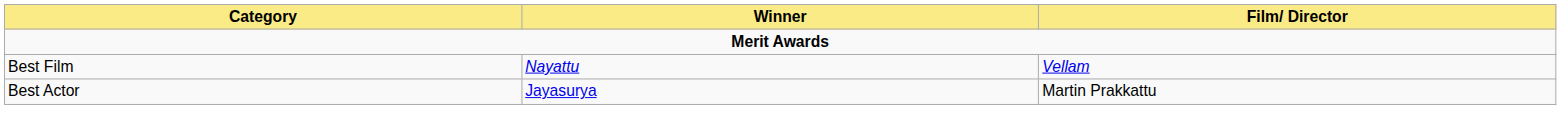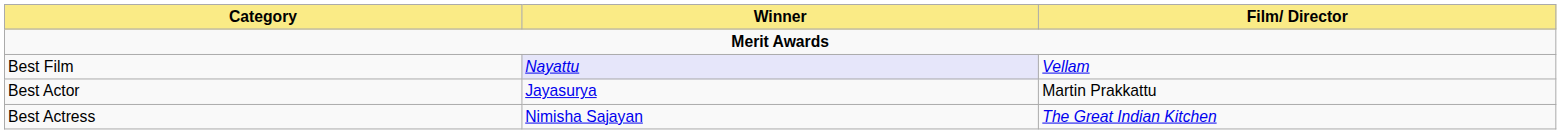Best Film | Winner: no background -> lavender background
+ row: Best Actress | Nimisha Sajayan | The Great Indian Kitchen
